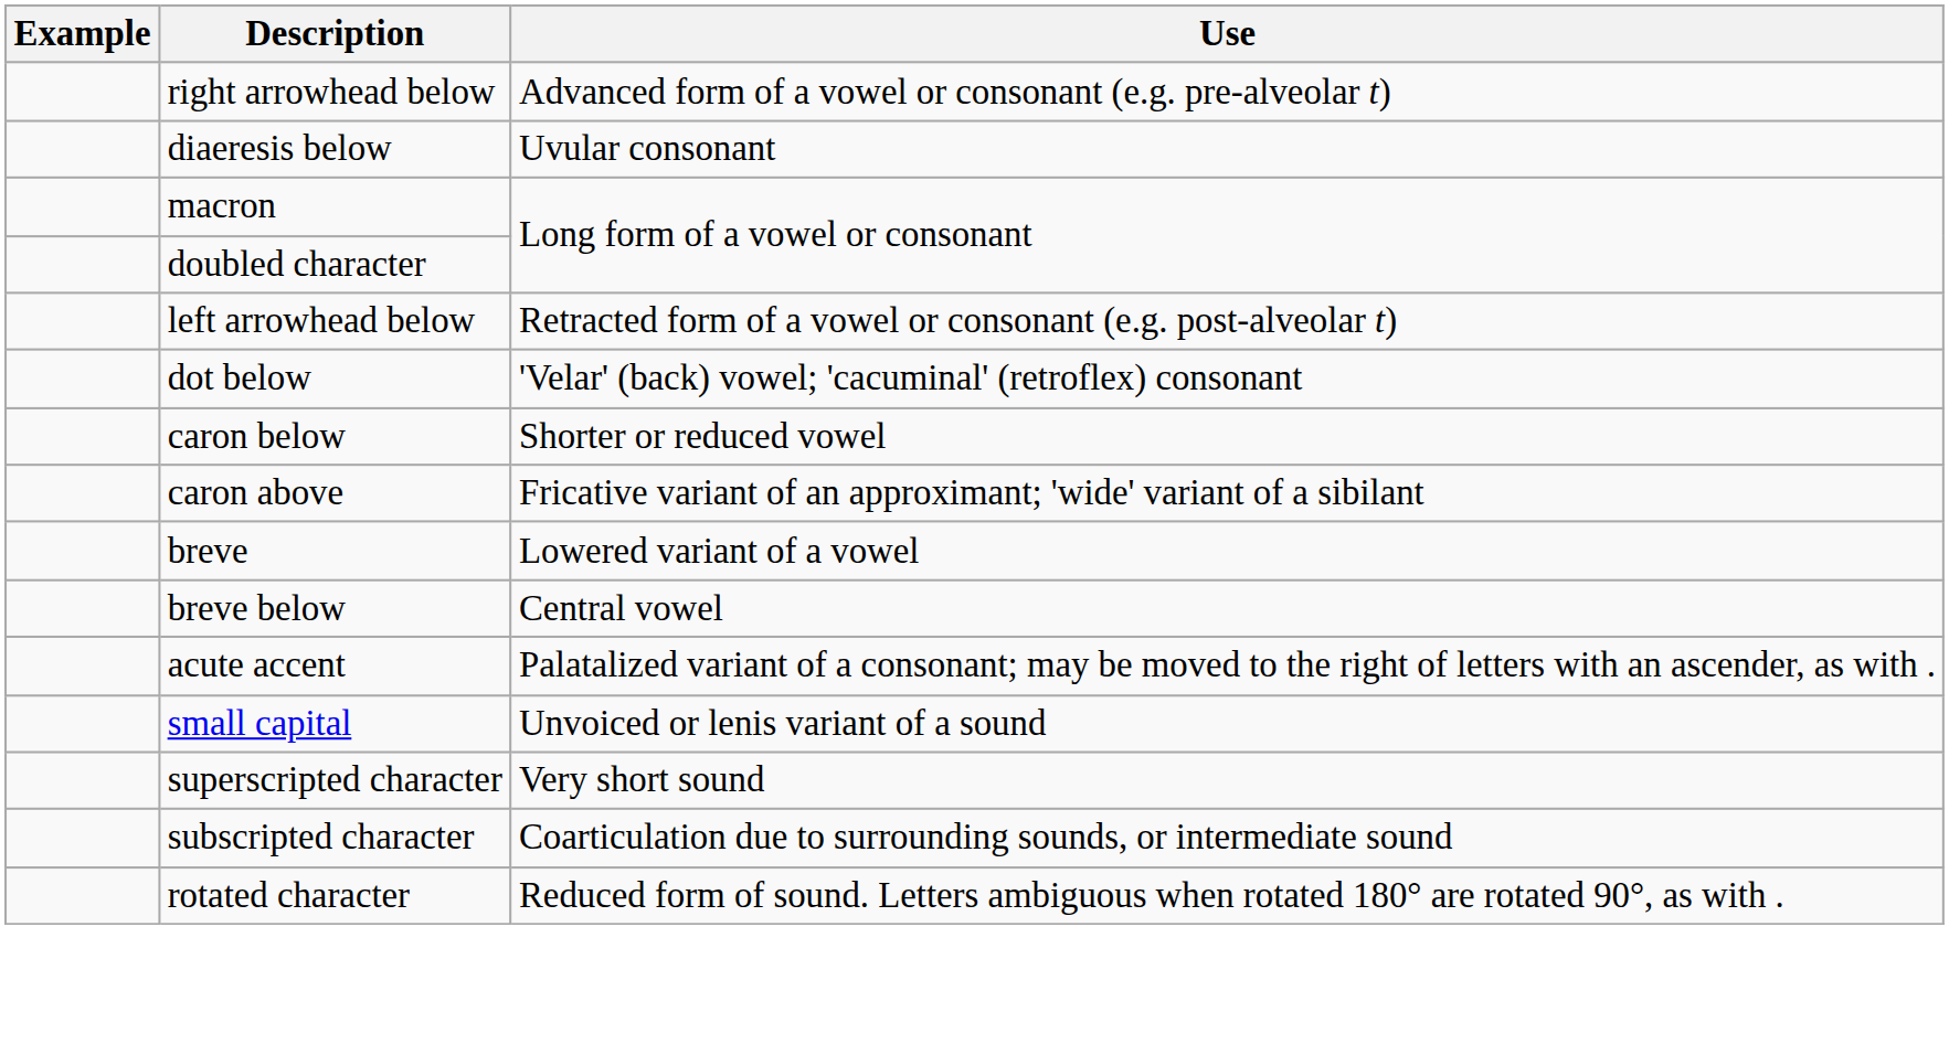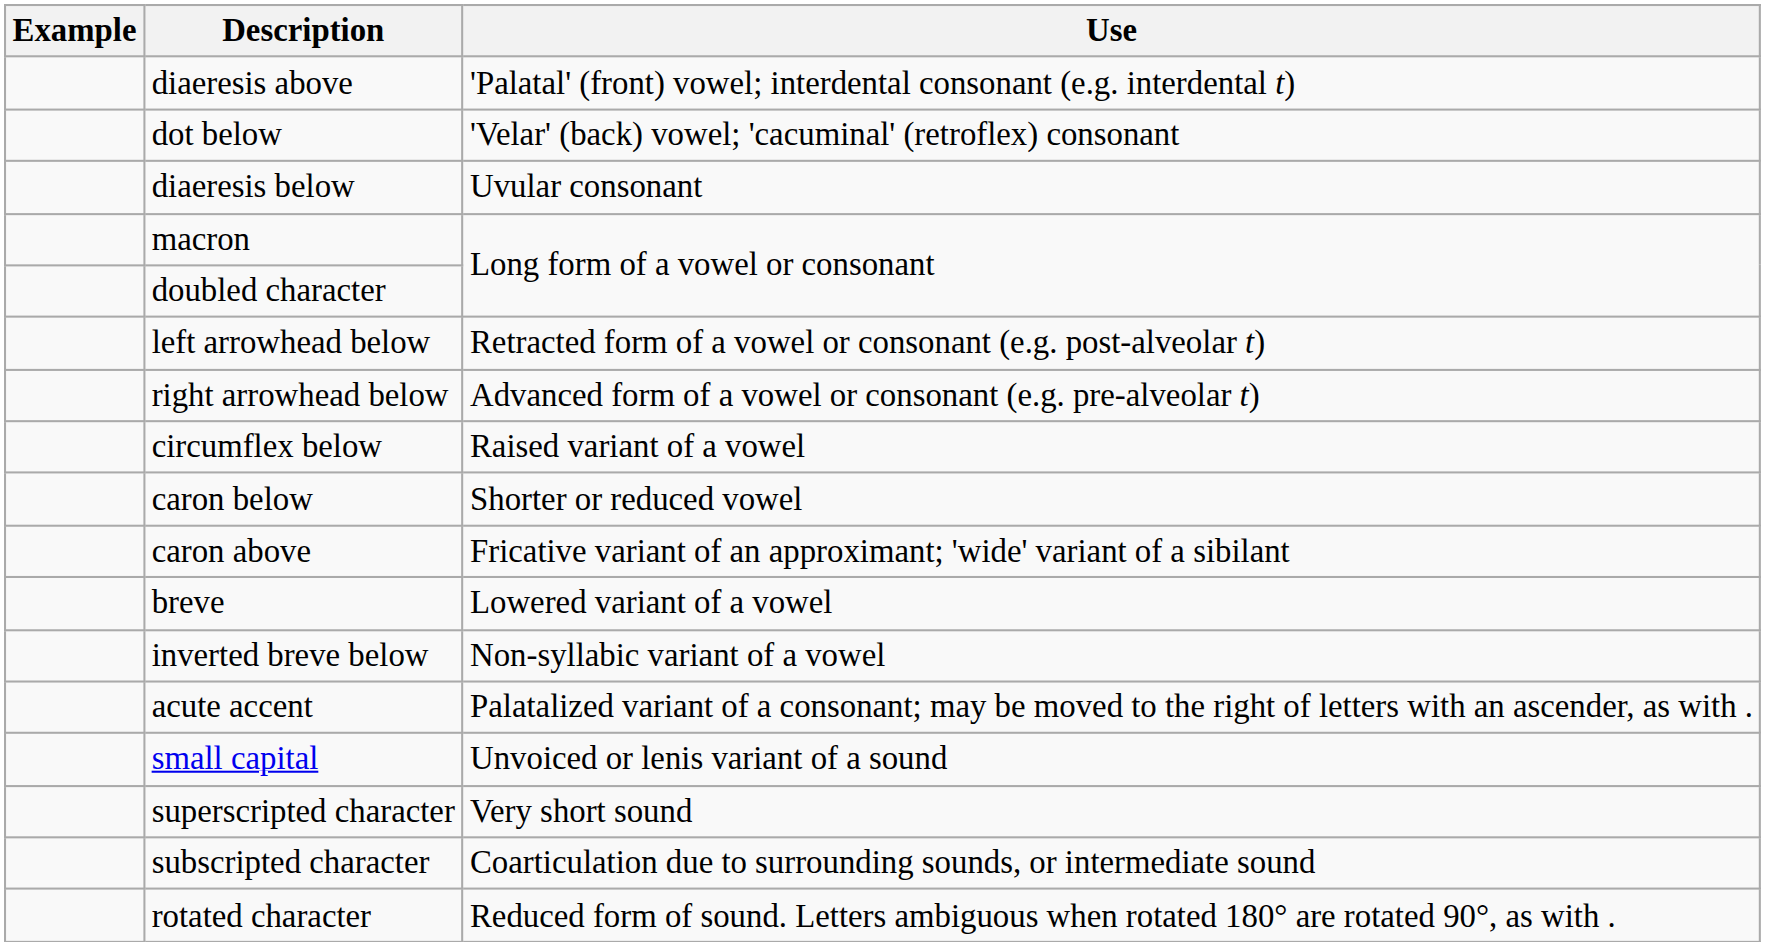+ row: diaeresis above | 'Palatal' (front) vowel; interdental consonant (e.g. interdental t)
rows swapped: dot below <-> right arrowhead below
+ row: circumflex below | Raised variant of a vowel
- row: breve below | Central vowel
+ row: inverted breve below | Non-syllabic variant of a vowel
